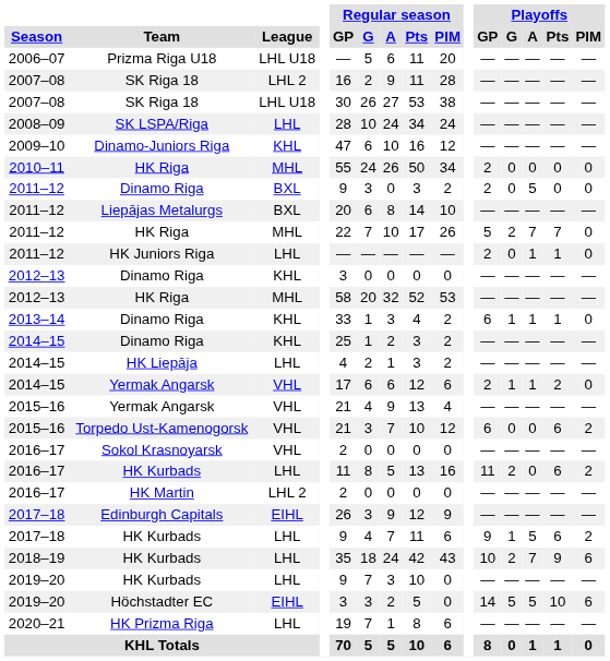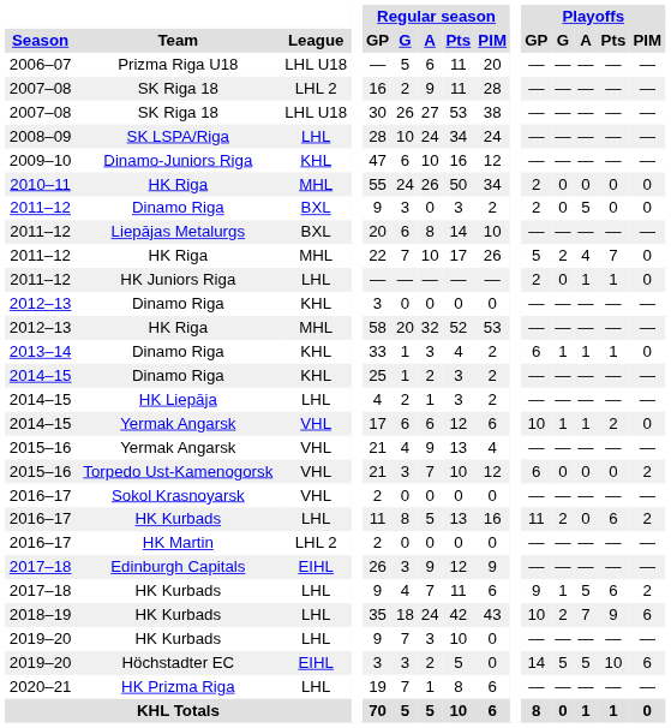2011–12 / HK Riga | Playoffs / A: 7 -> 4
2014–15 / Yermak Angarsk | Playoffs / GP: 2 -> 10
Torpedo Ust-Kamenogorsk | Playoffs / Pts: 6 -> 0
